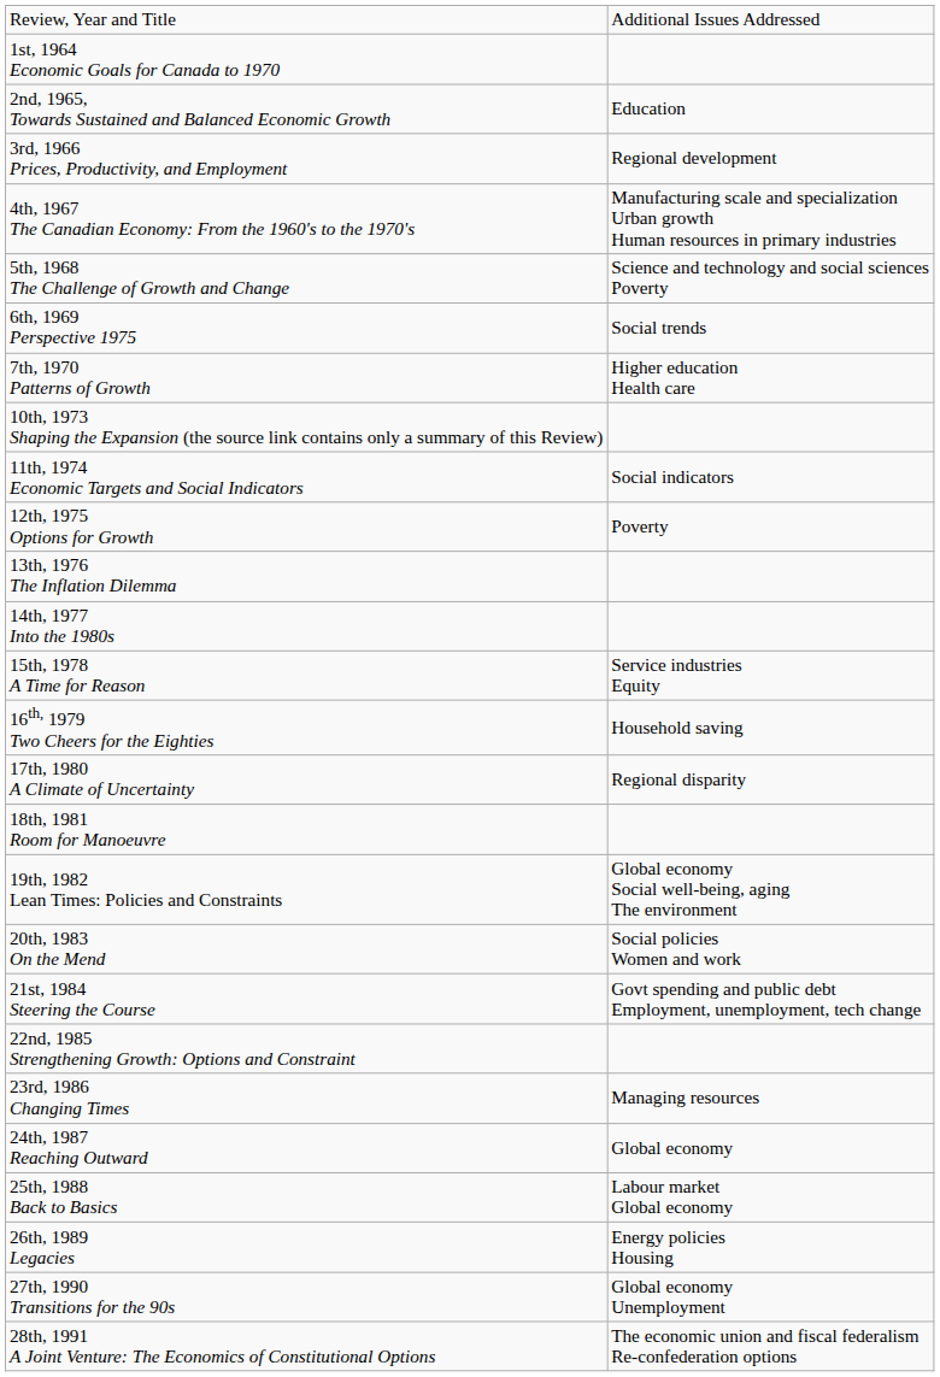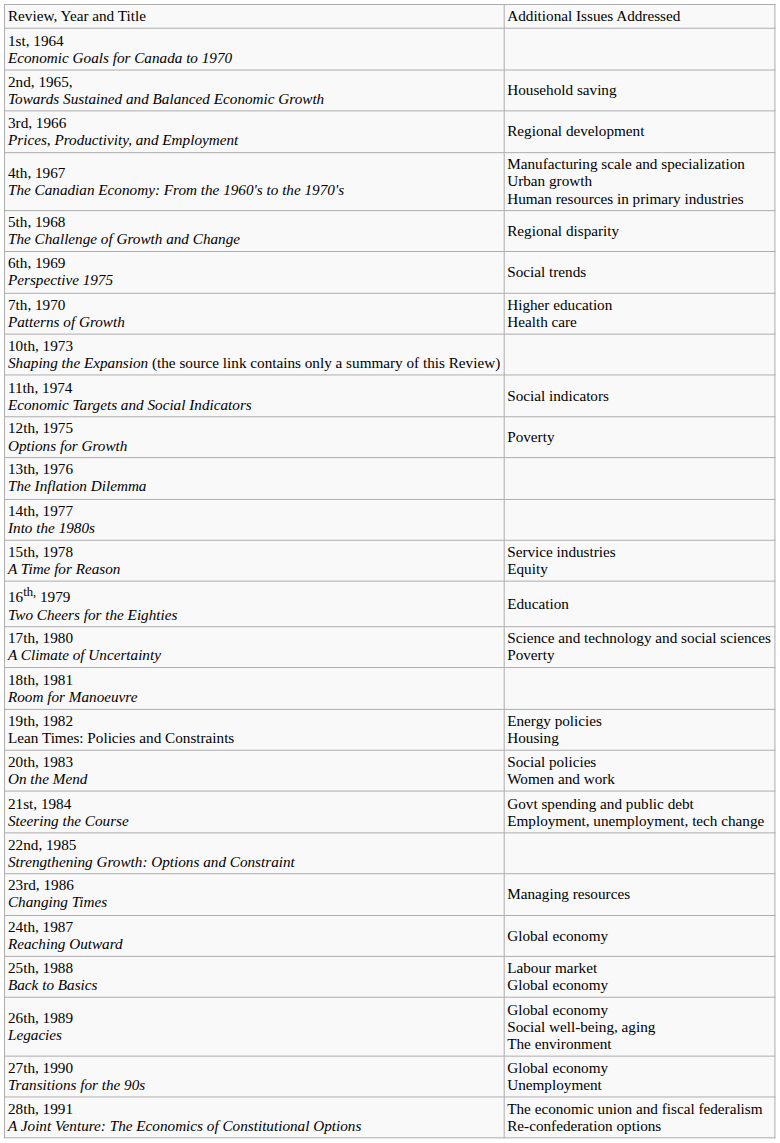2nd, 1965, Towards Sustained and Balanced Economic Growth | column 2: Education -> Household saving
5th, 1968 The Challenge of Growth and Change | column 2: Science and technology and social sciences Poverty -> Regional disparity
16th, 1979 Two Cheers for the Eighties | column 2: Household saving -> Education
17th, 1980 A Climate of Uncertainty | column 2: Regional disparity -> Science and technology and social sciences Poverty
19th, 1982 Lean Times: Policies and Constraints | column 2: Global economy Social well-being, aging The environment -> Energy policies Housing
26th, 1989 Legacies | column 2: Energy policies Housing -> Global economy Social well-being, aging The environment
